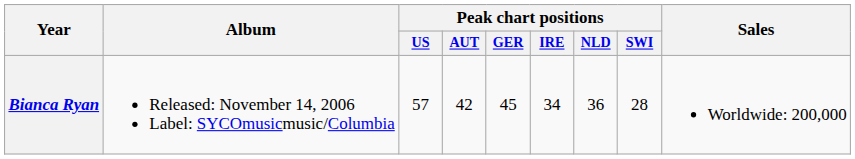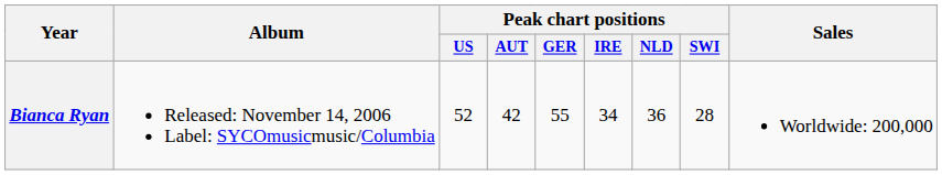Bianca Ryan | Peak chart positions / US: 57 -> 52
Bianca Ryan | Peak chart positions / GER: 45 -> 55
